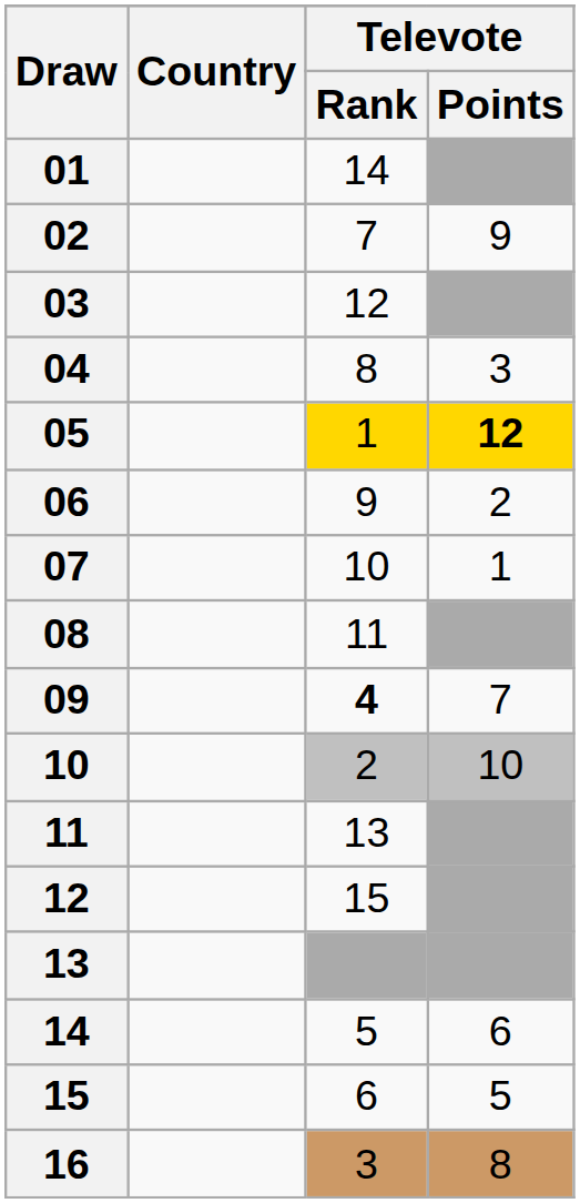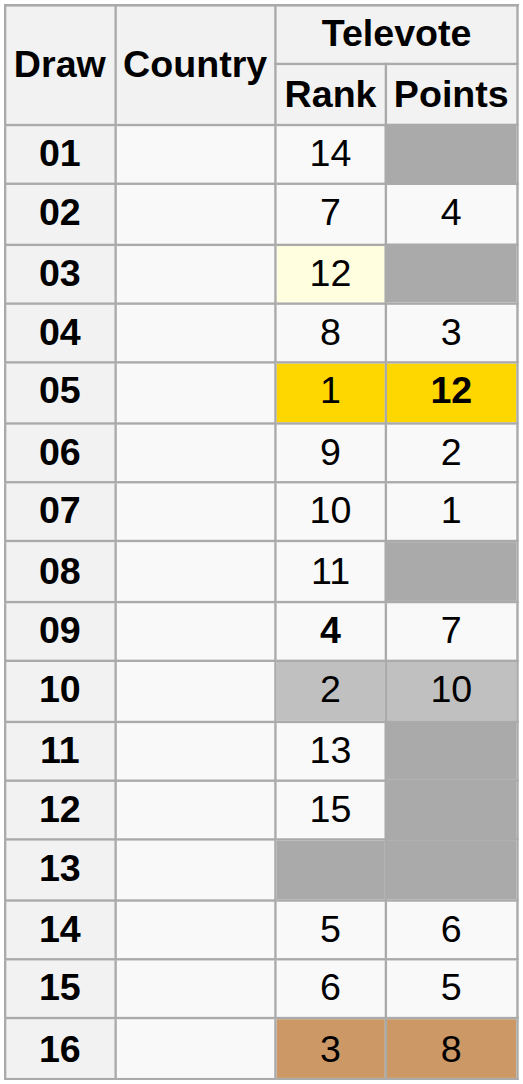02 | Televote / Points: 9 -> 4
03 | Televote / Rank: no background -> lightyellow background
